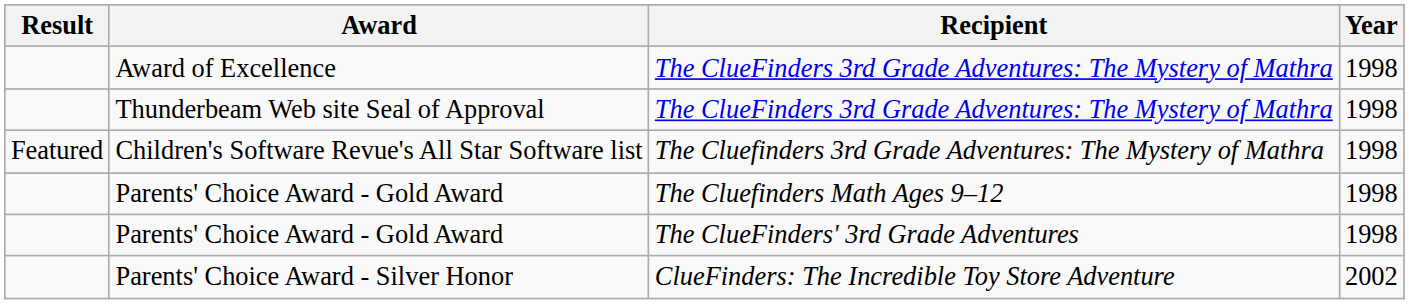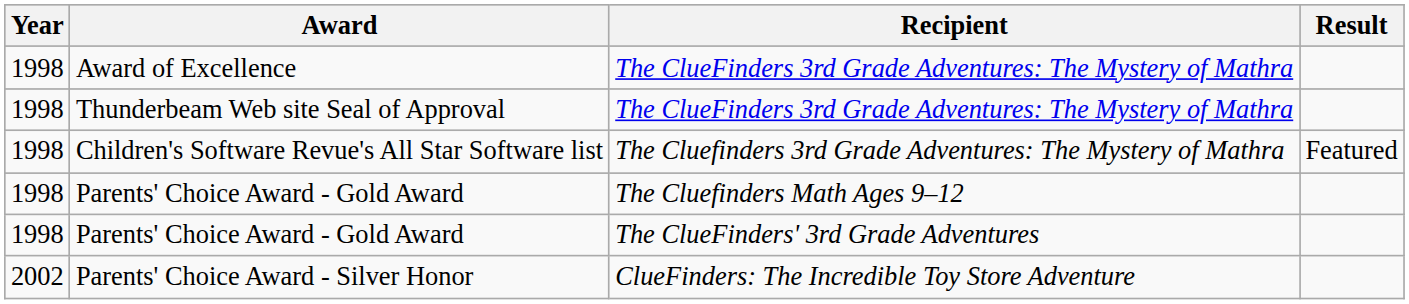columns swapped: Year <-> Result
